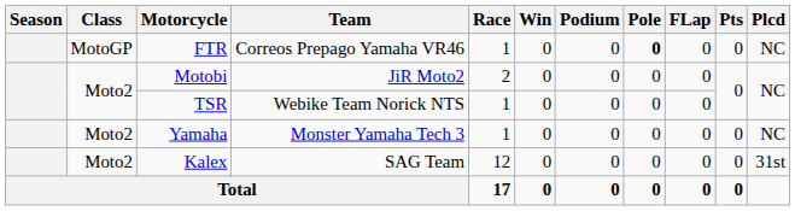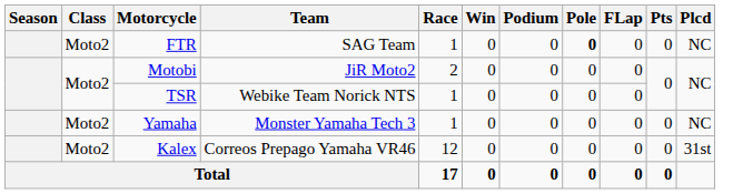FTR | Class: MotoGP -> Moto2
FTR | Team: Correos Prepago Yamaha VR46 -> SAG Team
Kalex | Team: SAG Team -> Correos Prepago Yamaha VR46
